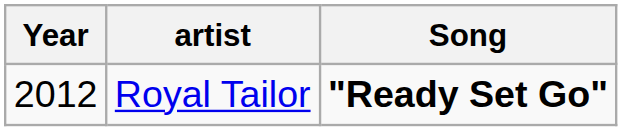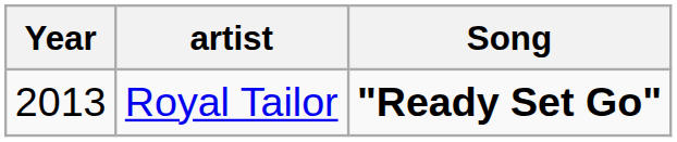Royal Tailor | Year: 2012 -> 2013
